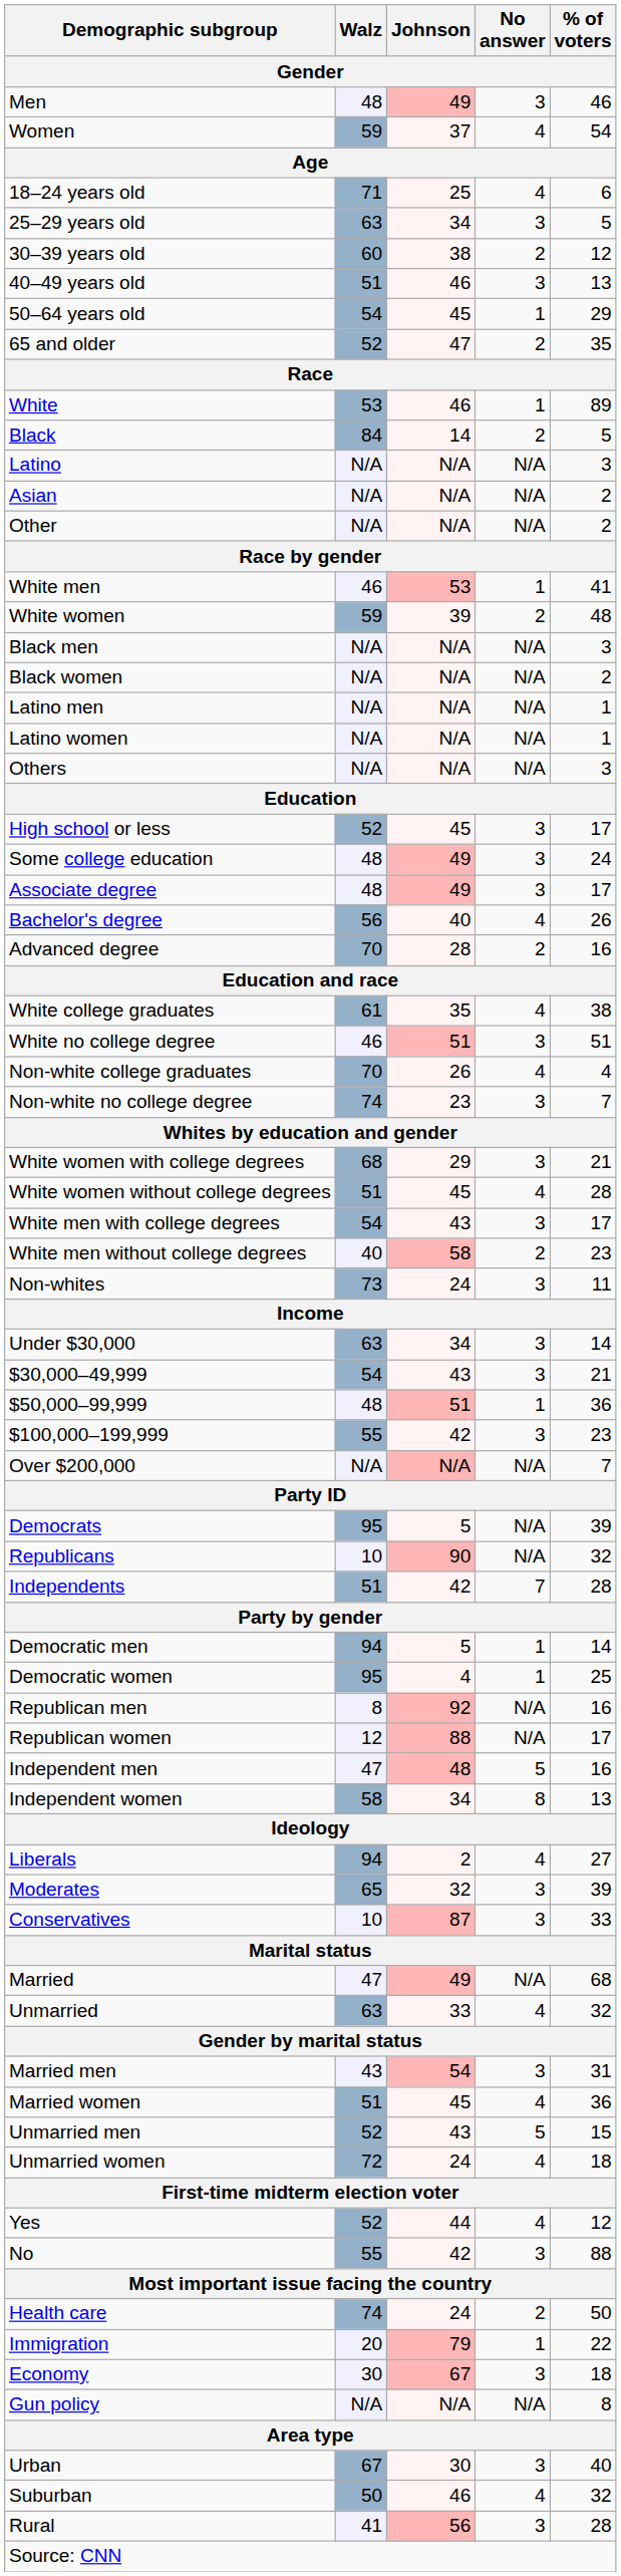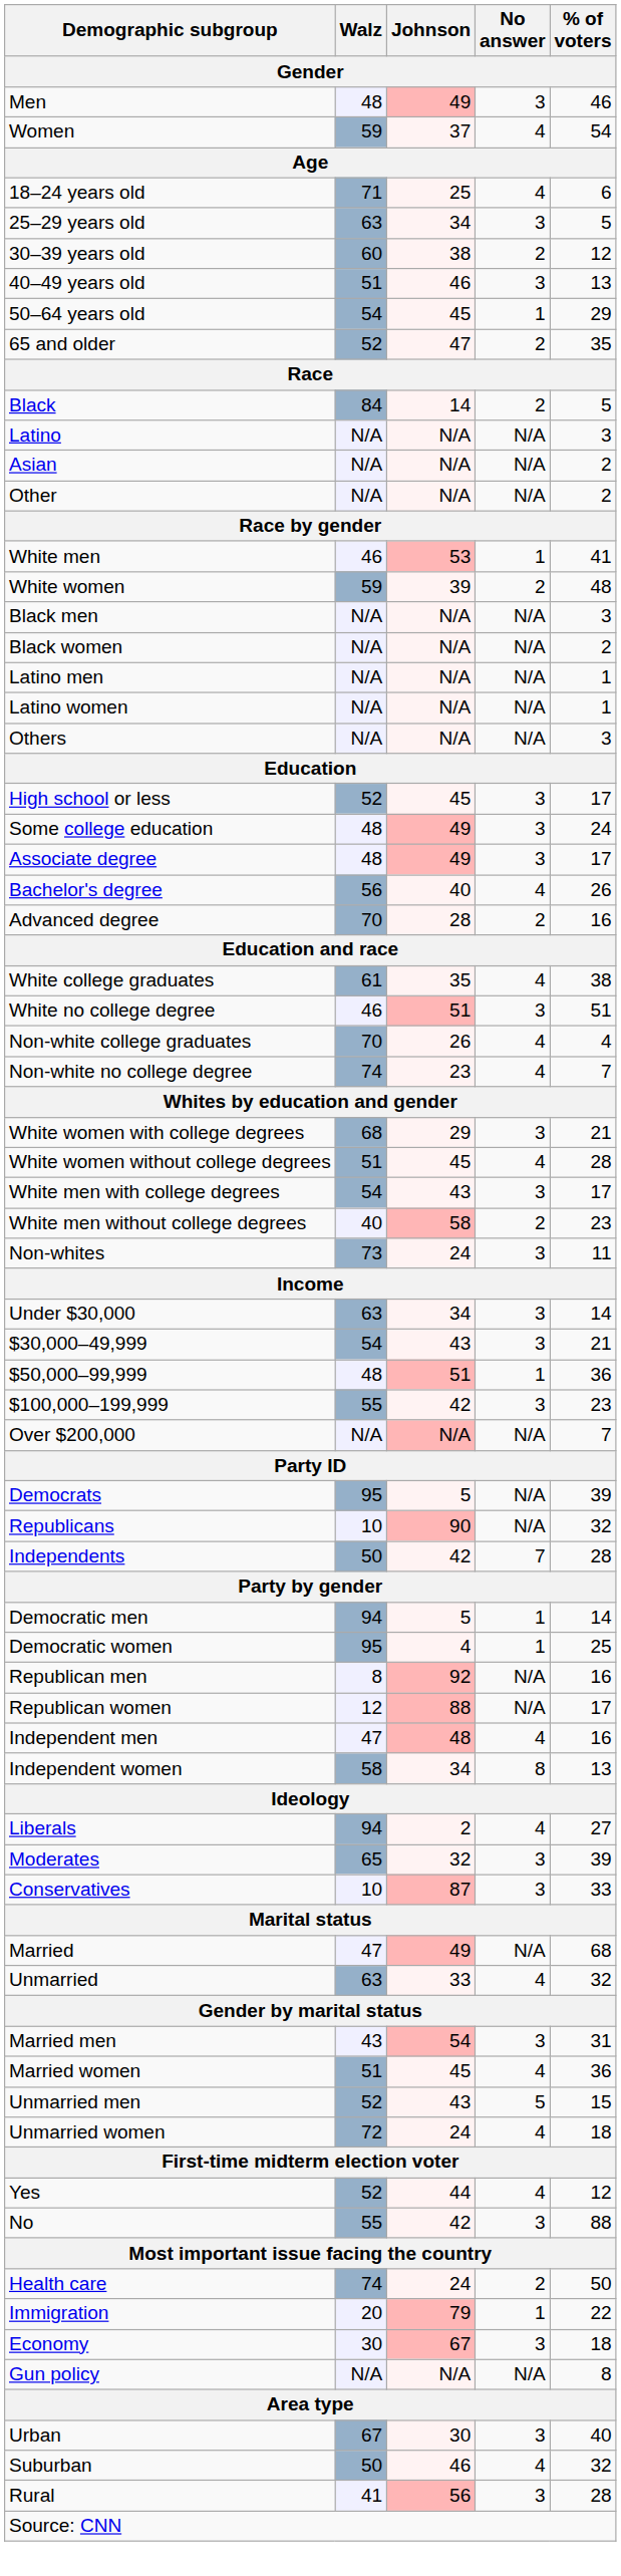- row: White | 53 | 46 | 1 | 89
Non-white no college degree | No answer: 3 -> 4
Independents | Walz: 51 -> 50
Independent men | No answer: 5 -> 4
